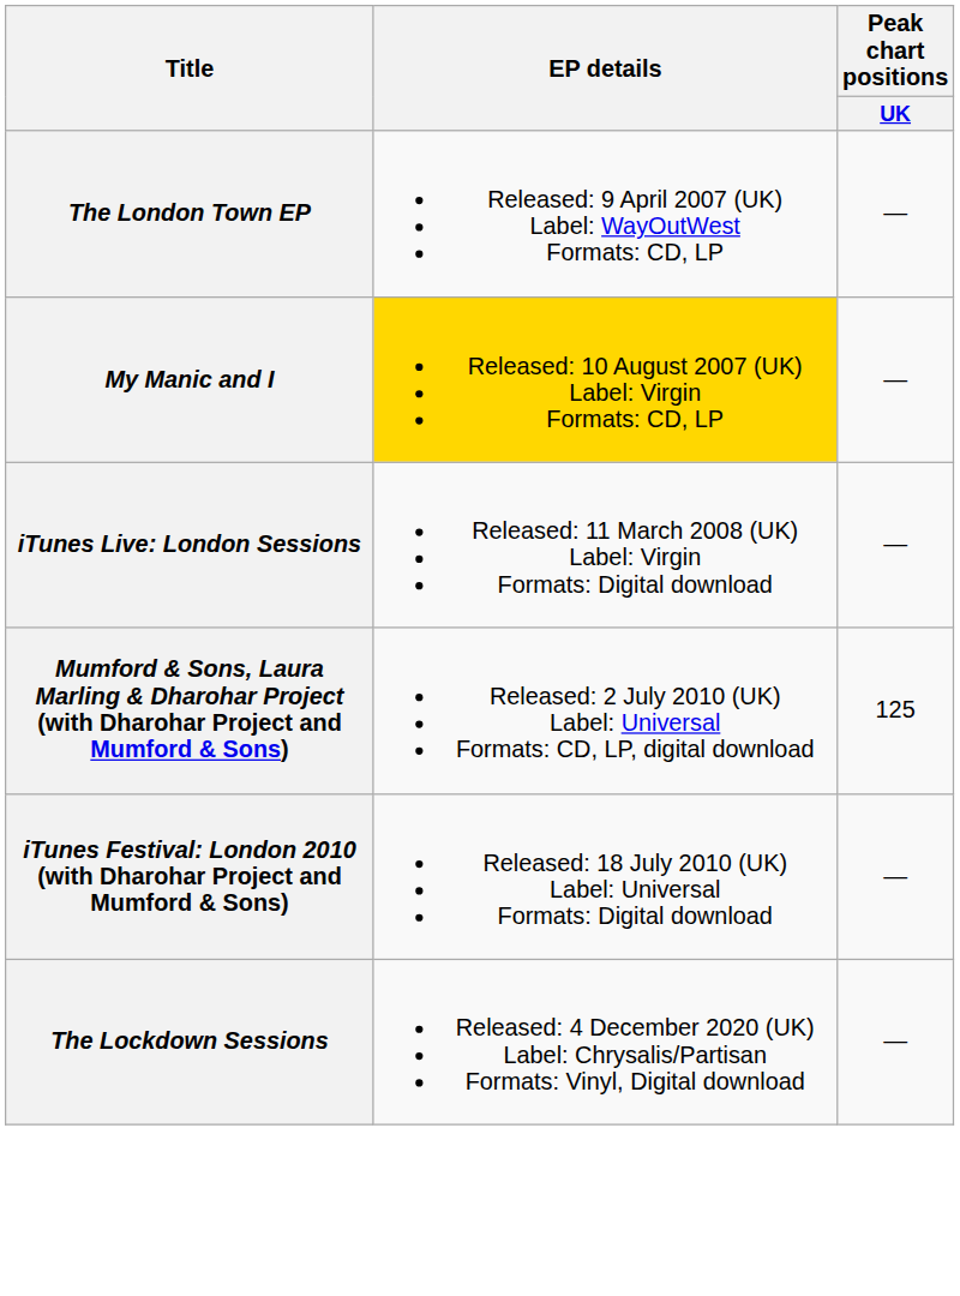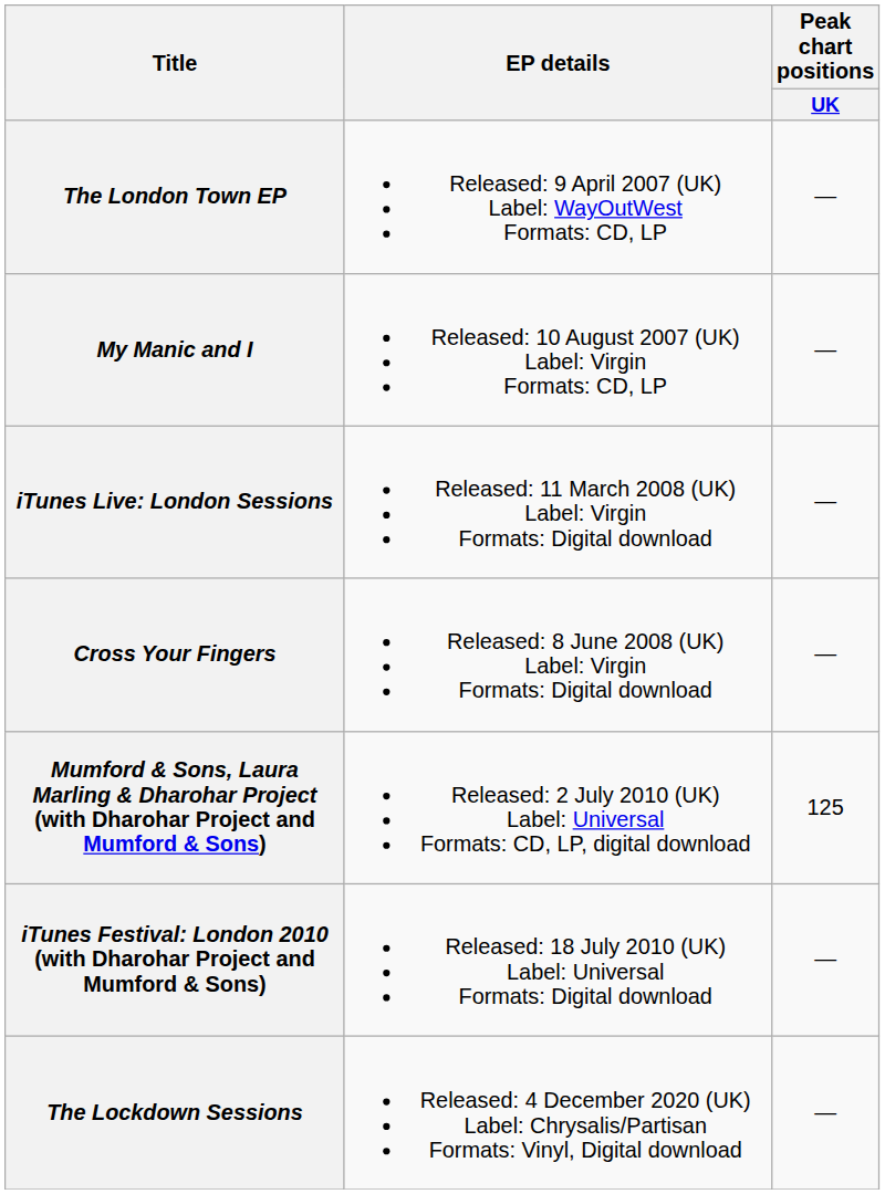My Manic and I | EP details: gold background -> no background
+ row: Cross Your Fingers | Released: 8 June 2008 (UK) Label: Virgin Formats: Digital download | —
